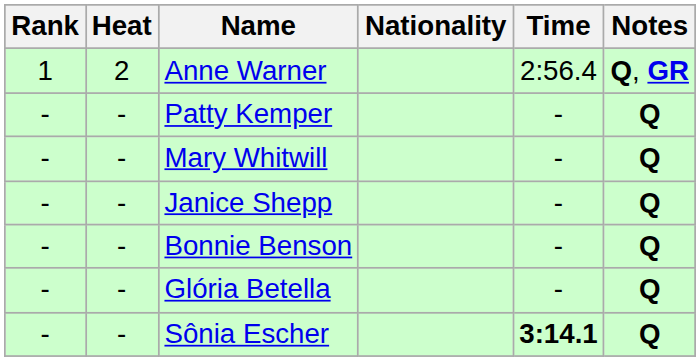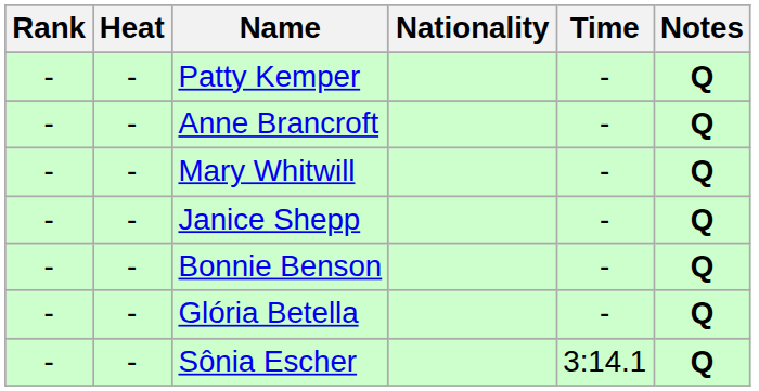- row: 1 | 2 | Anne Warner | 2:56.4 | Q, GR
+ row: - | - | Anne Brancroft | - | Q
Sônia Escher | Time: bold -> normal
